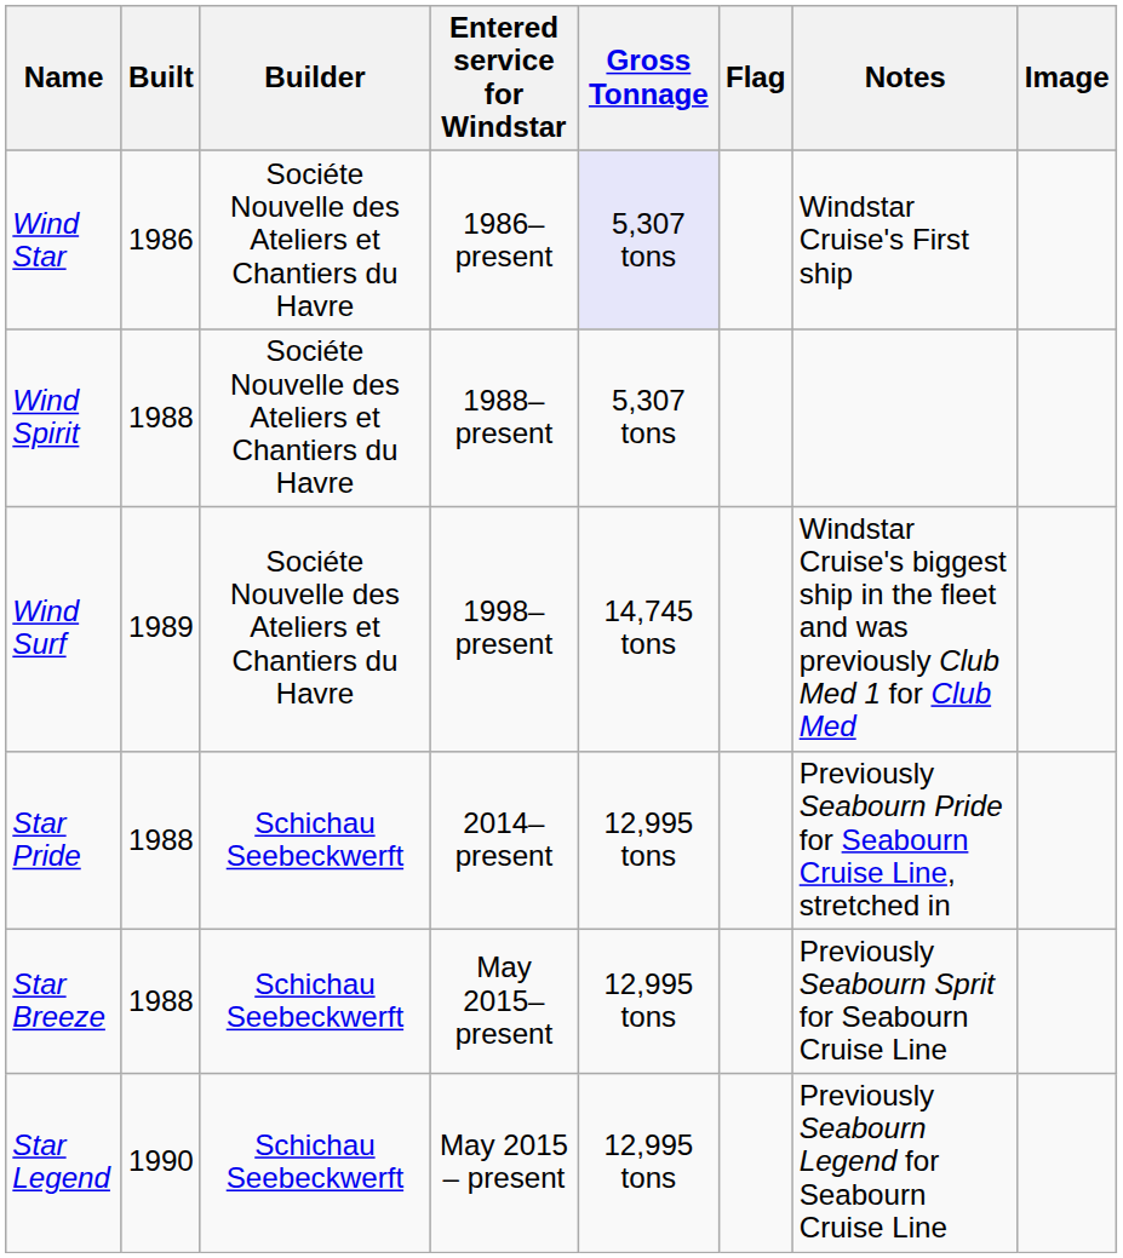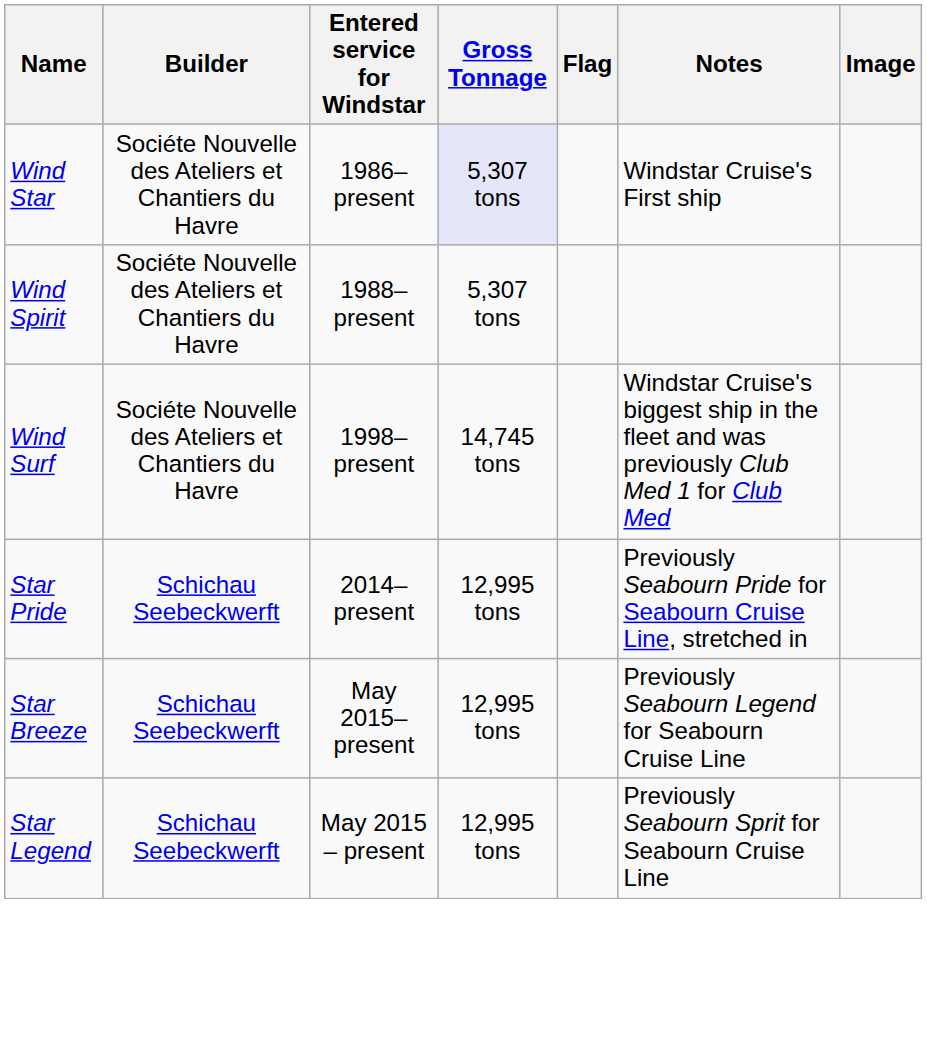- column: Built | 1986 | 1988 | 1989 | 1988 | 1988 | 1990
Star Breeze | Notes: Previously Seabourn Sprit for Seabourn Cruise Line -> Previously Seabourn Legend for Seabourn Cruise Line
Star Legend | Notes: Previously Seabourn Legend for Seabourn Cruise Line -> Previously Seabourn Sprit for Seabourn Cruise Line
